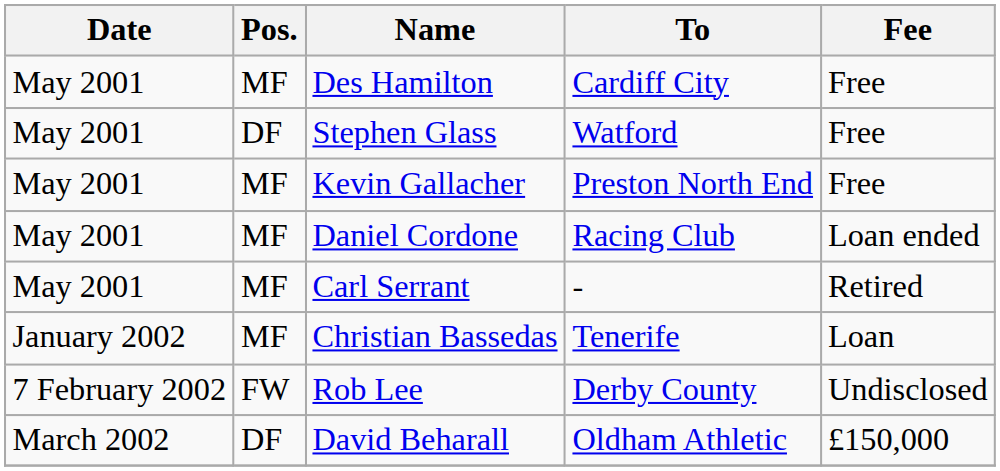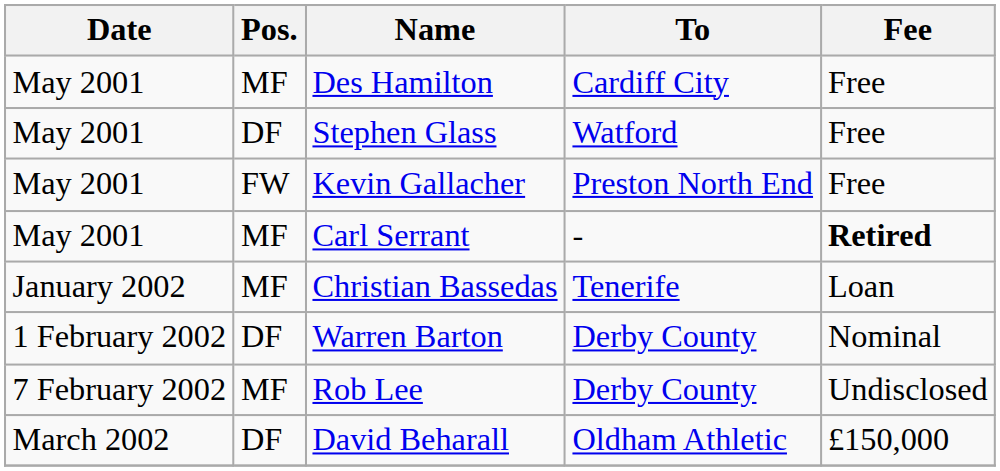Kevin Gallacher | Pos.: MF -> FW
- row: May 2001 | MF | Daniel Cordone | Racing Club | Loan ended
Carl Serrant | Fee: normal -> bold
+ row: 1 February 2002 | DF | Warren Barton | Derby County | Nominal
Rob Lee | Pos.: FW -> MF
